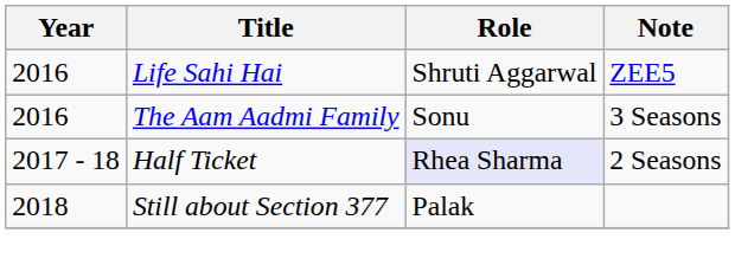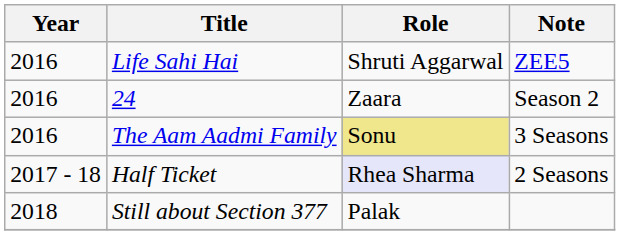+ row: 2016 | 24 | Zaara | Season 2
The Aam Aadmi Family | Role: no background -> khaki background
